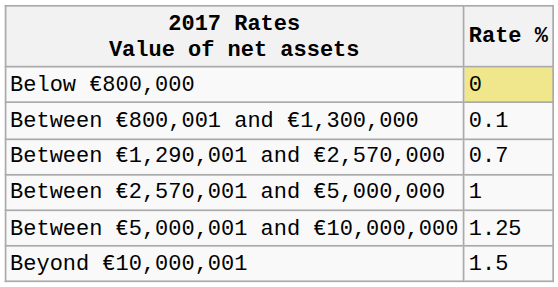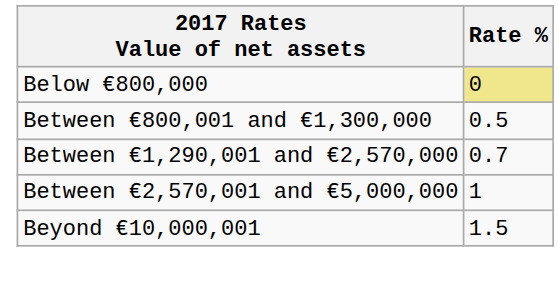Between €800,001 and €1,300,000 | Rate %: 0.1 -> 0.5
- row: Between €5,000,001 and €10,000,000 | 1.25
